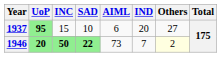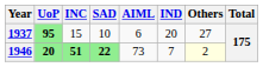1946 | INC: 50 -> 51
